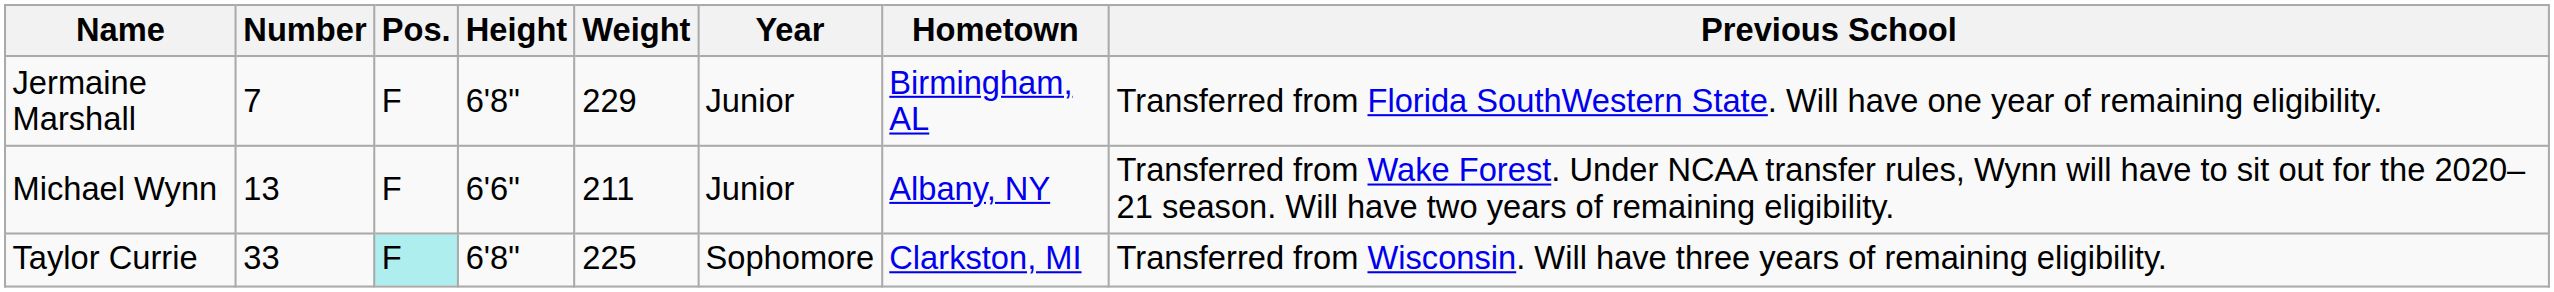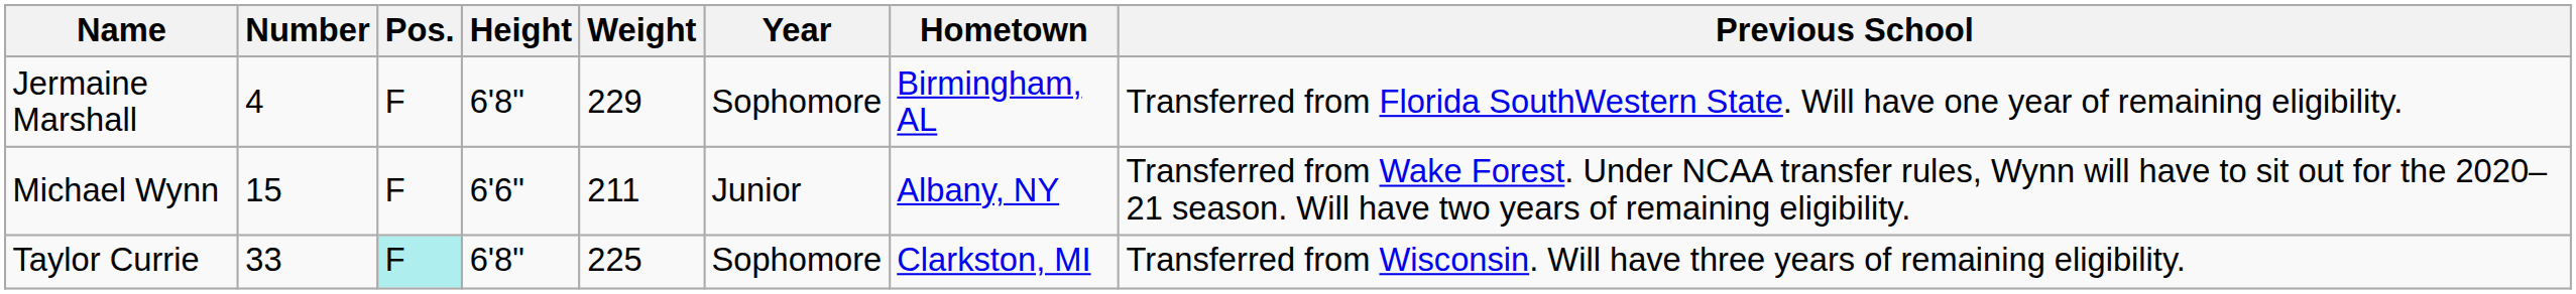Jermaine Marshall | Number: 7 -> 4
Jermaine Marshall | Year: Junior -> Sophomore
Michael Wynn | Number: 13 -> 15
